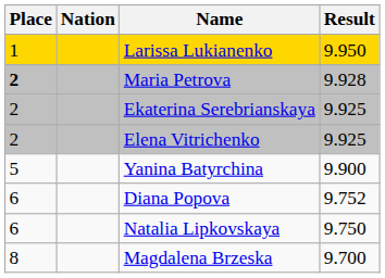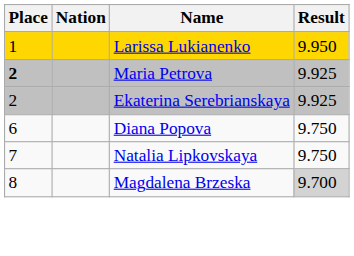Maria Petrova | Result: 9.928 -> 9.925
- row: 2 | Elena Vitrichenko | 9.925
- row: 5 | Yanina Batyrchina | 9.900
Diana Popova | Result: 9.752 -> 9.750
Natalia Lipkovskaya | Place: 6 -> 7
Magdalena Brzeska | Result: no background -> lightgrey background
